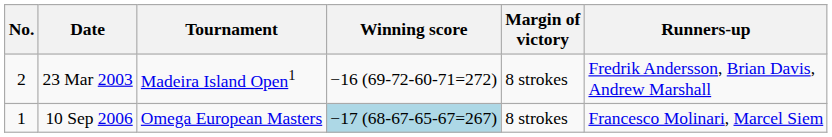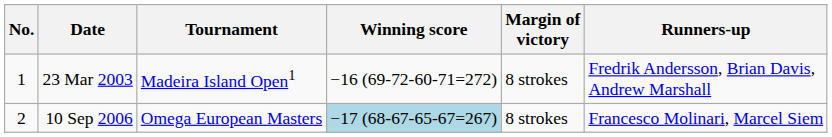23 Mar 2003 | No.: 2 -> 1
10 Sep 2006 | No.: 1 -> 2
